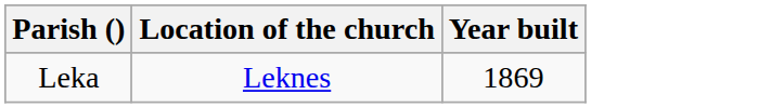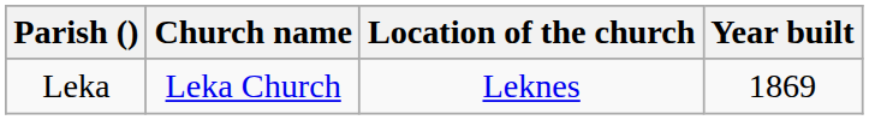+ column: Church name | Leka Church
